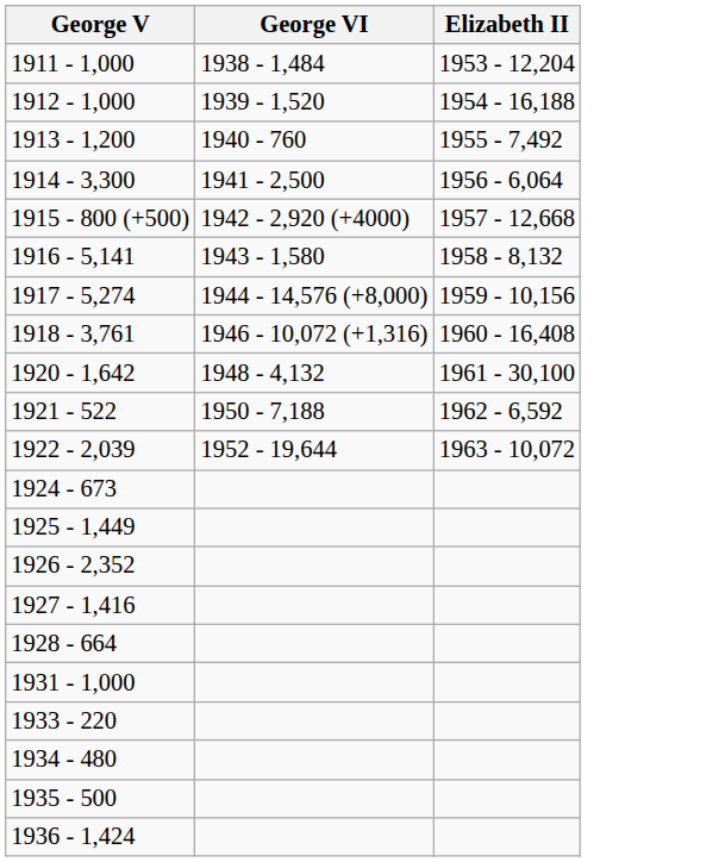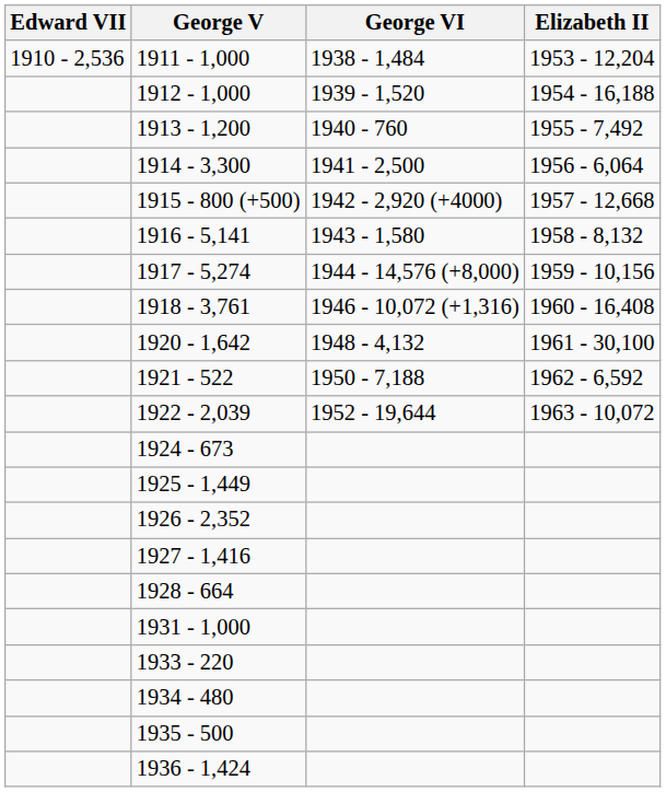+ column: Edward VII | 1910 - 2,536
